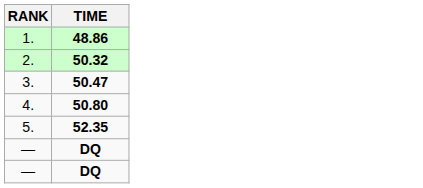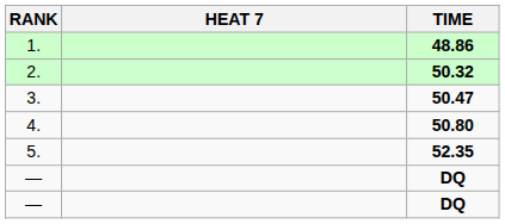+ column: HEAT 7
